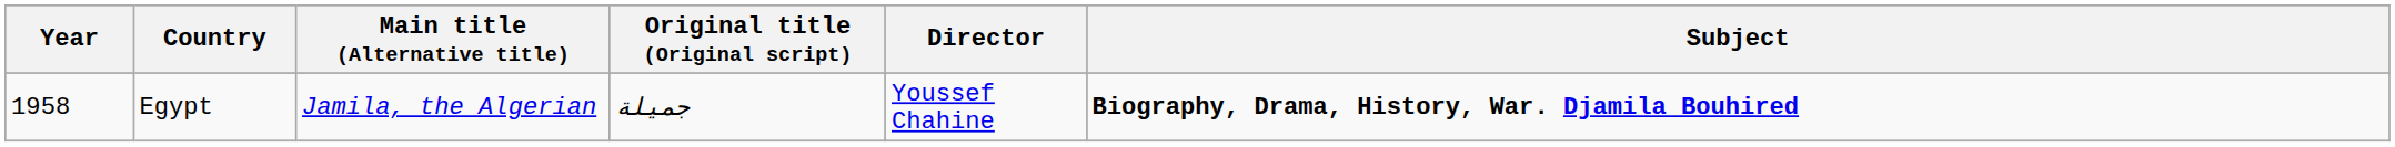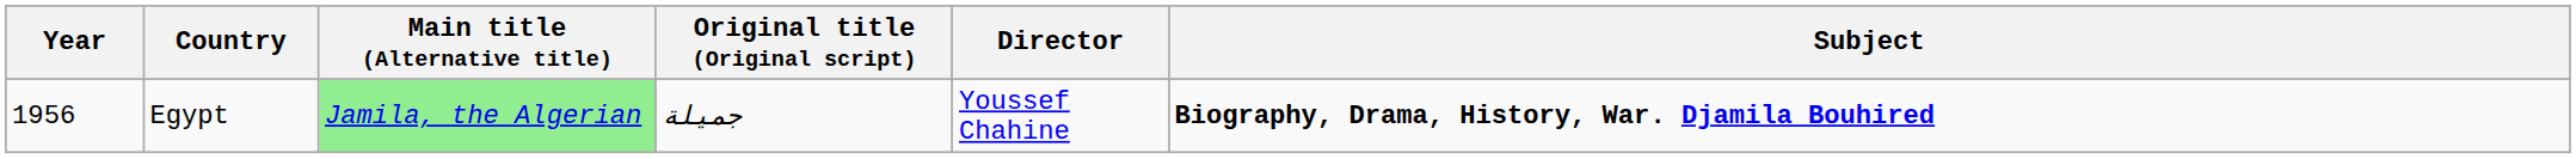Egypt | Year: 1958 -> 1956
Egypt | Main title (Alternative title): no background -> lightgreen background
